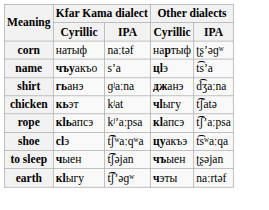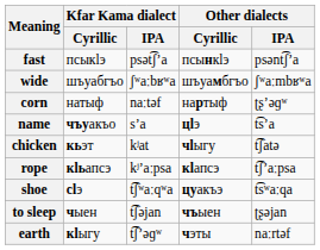+ row: fast | псыкӏэ | psət͡ʃʼa | псынкӏэ | psənt͡ʃʼa
+ row: wide | шъуабгъо | ʃʷaːbʁʷa | шъуамбгъо | ʃʷaːmbʁʷa
- row: shirt | гьанэ | ɡʲaːna | джанэ | d͡ʒaːna
